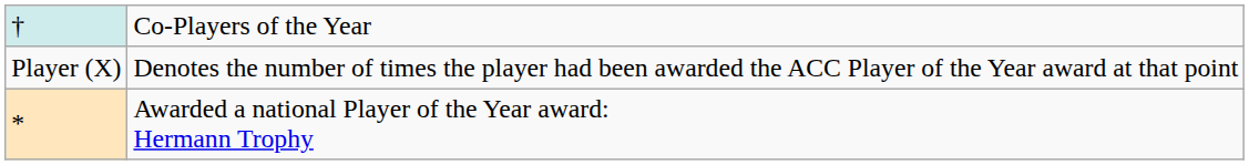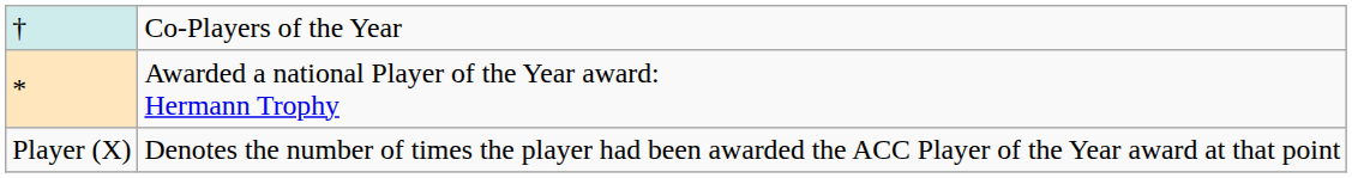rows swapped: * <-> Player (X)
